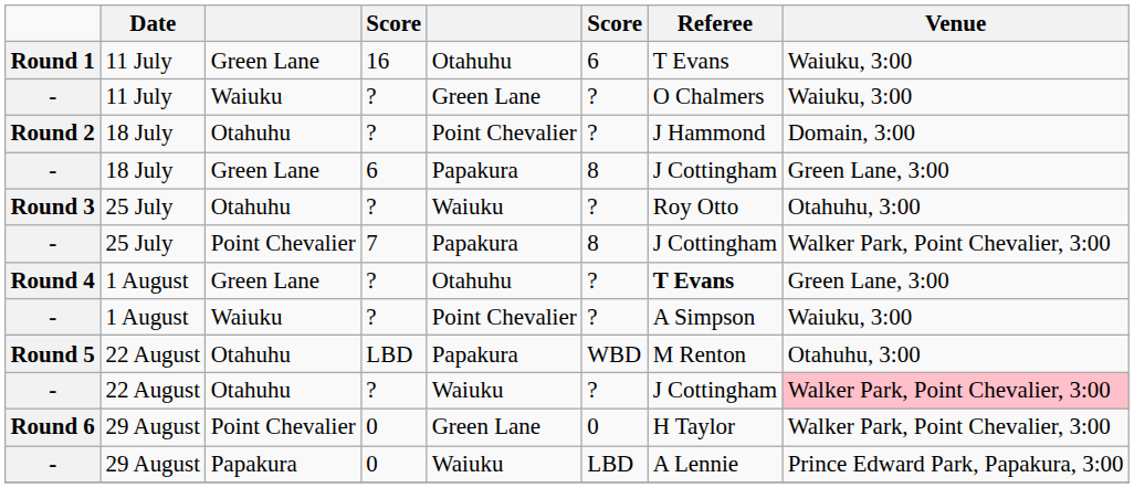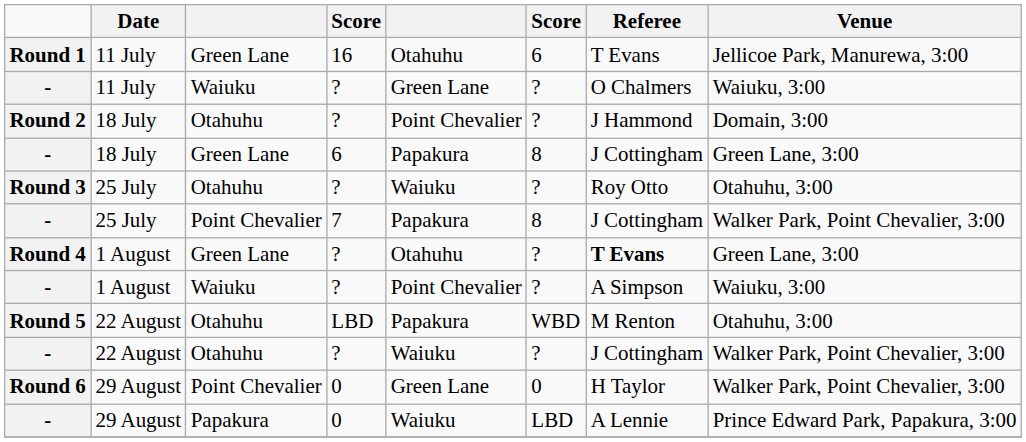Round 1 | Venue: Waiuku, 3:00 -> Jellicoe Park, Manurewa, 3:00
- / 22 August | Venue: pink background -> no background
